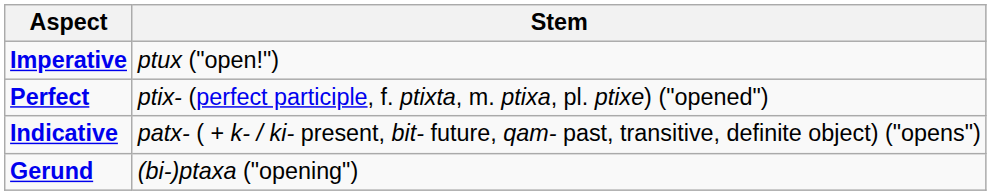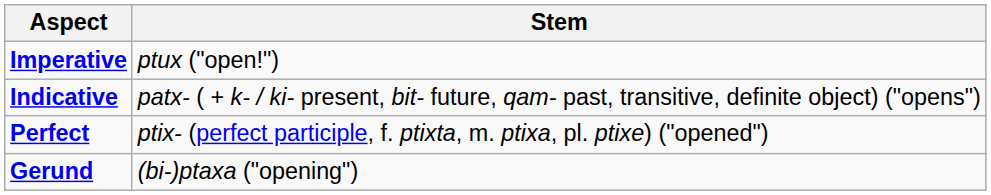rows swapped: Indicative <-> Perfect
